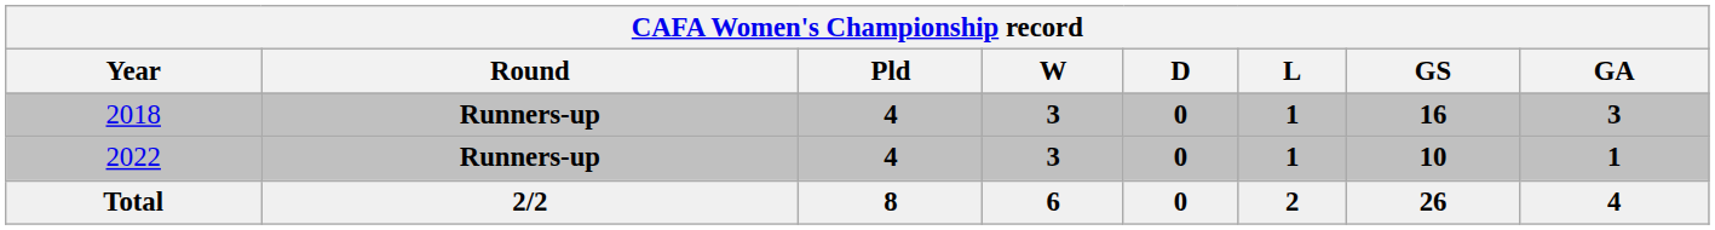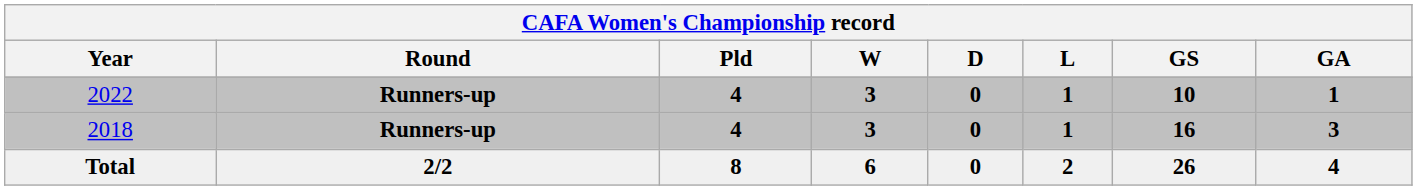rows swapped: 2018 <-> 2022
